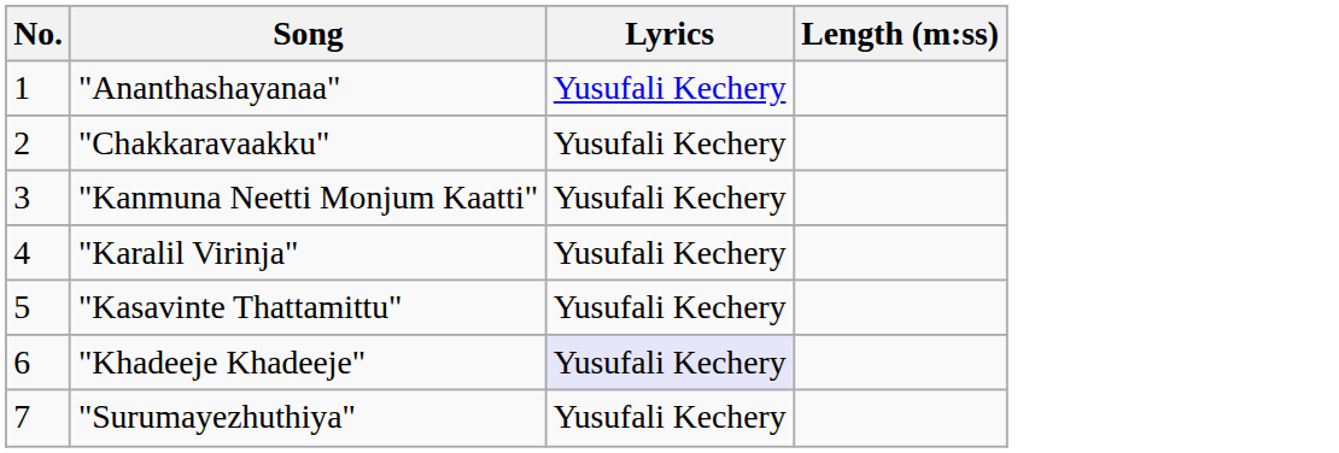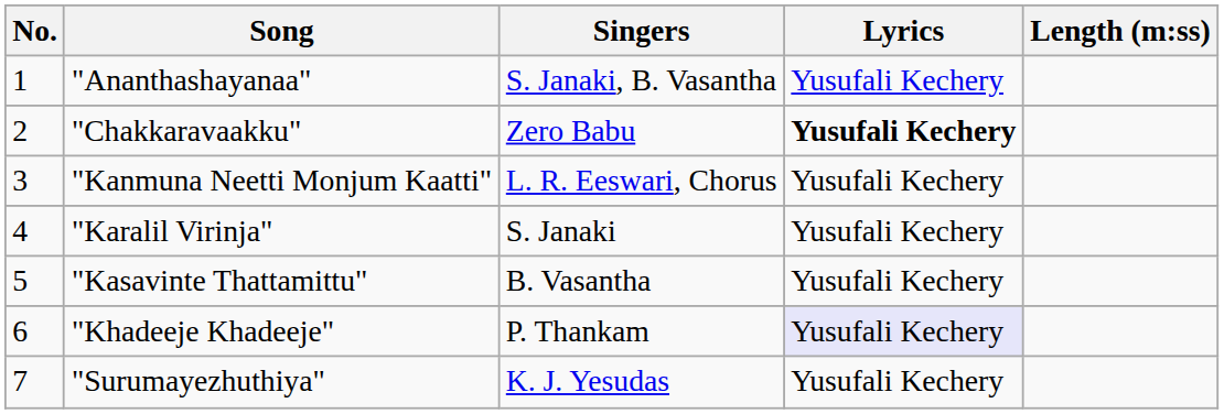+ column: Singers | S. Janaki, B. Vasantha | Zero Babu | L. R. Eeswari, Chorus | S. Janaki | B. Vasantha | P. Thankam | K. J. Yesudas
"Chakkaravaakku" | Lyrics: normal -> bold
